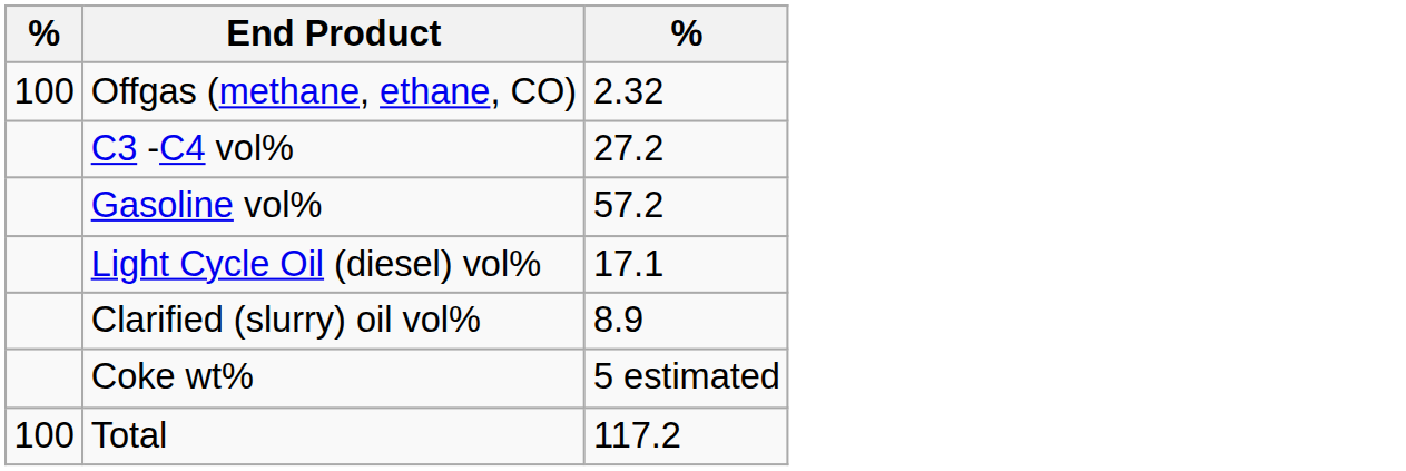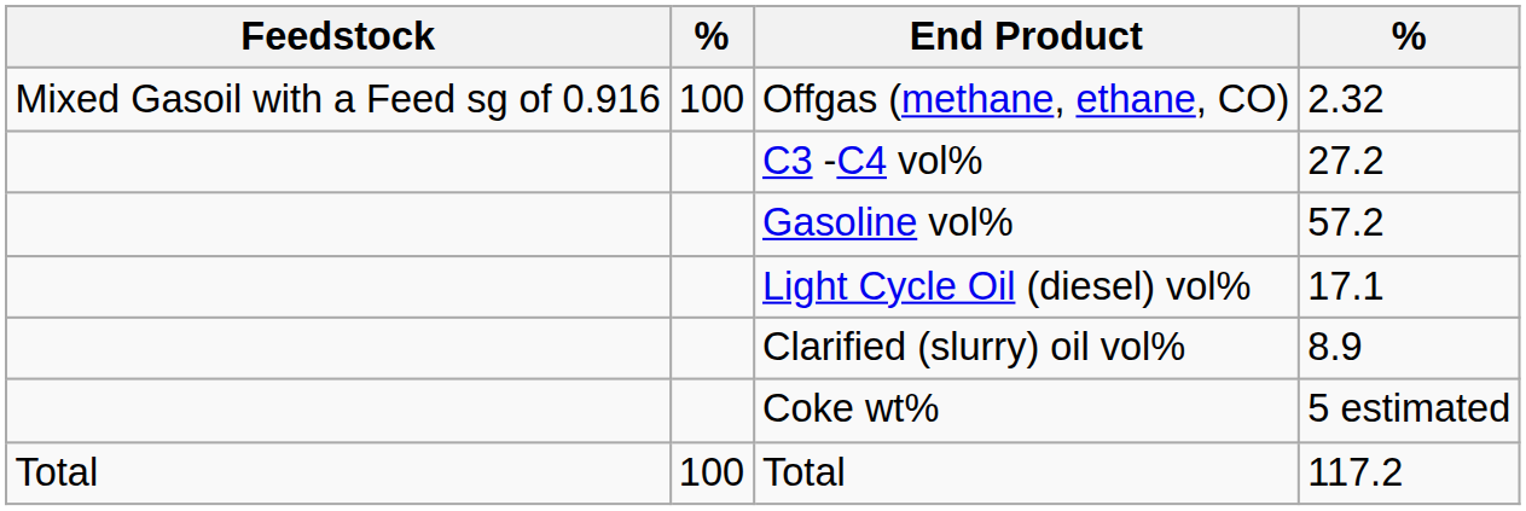+ column: Feedstock | Mixed Gasoil with a Feed sg of 0.916 | Total
